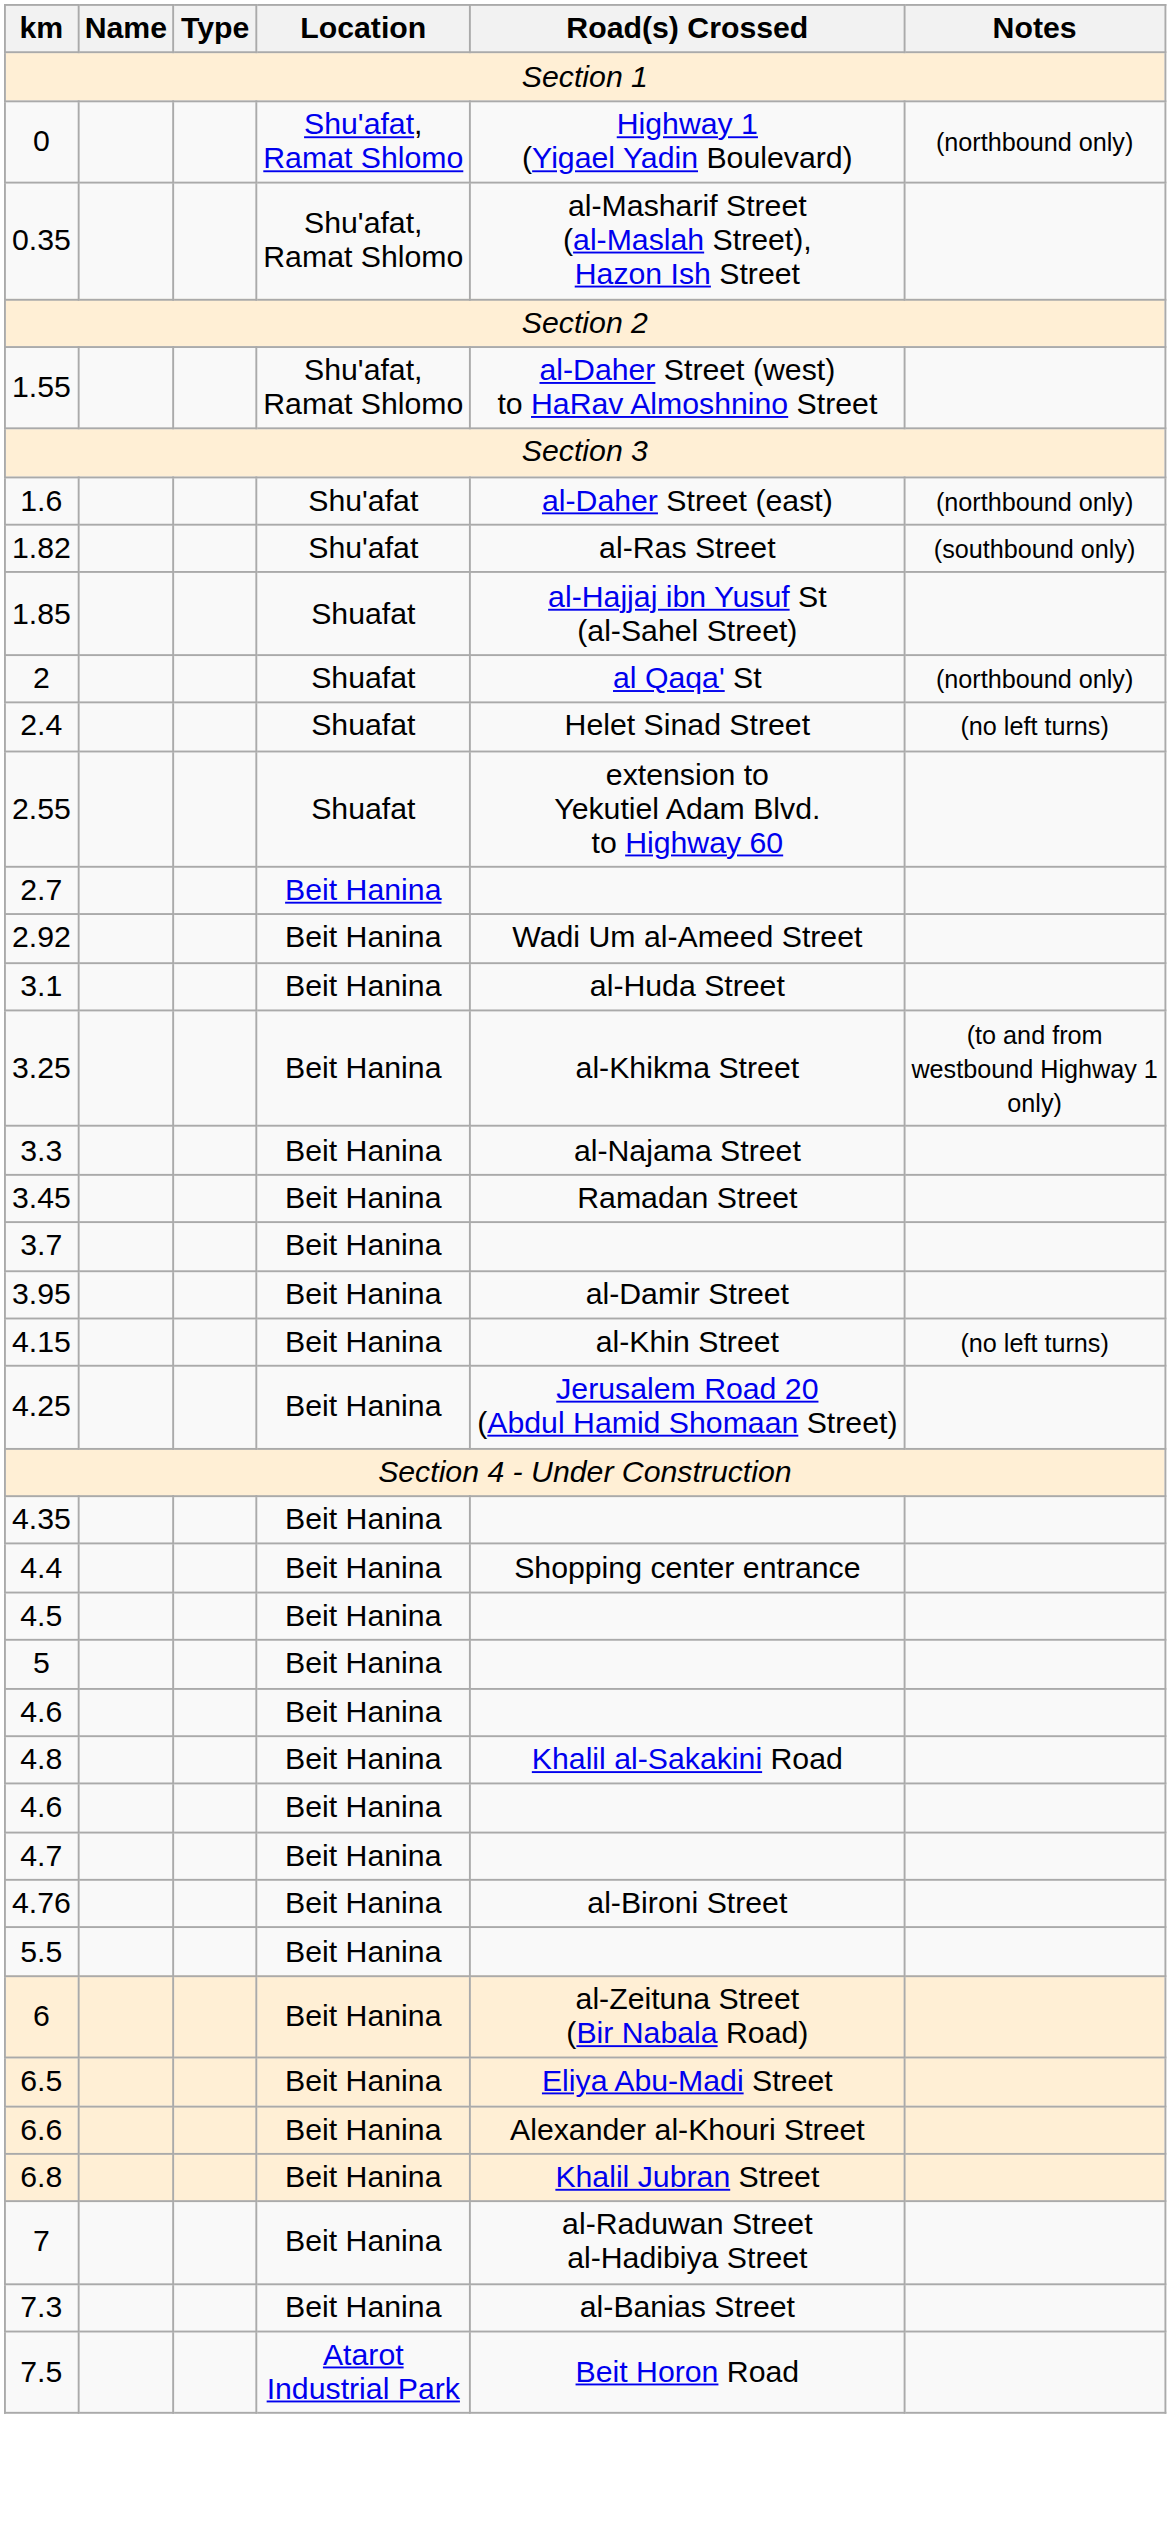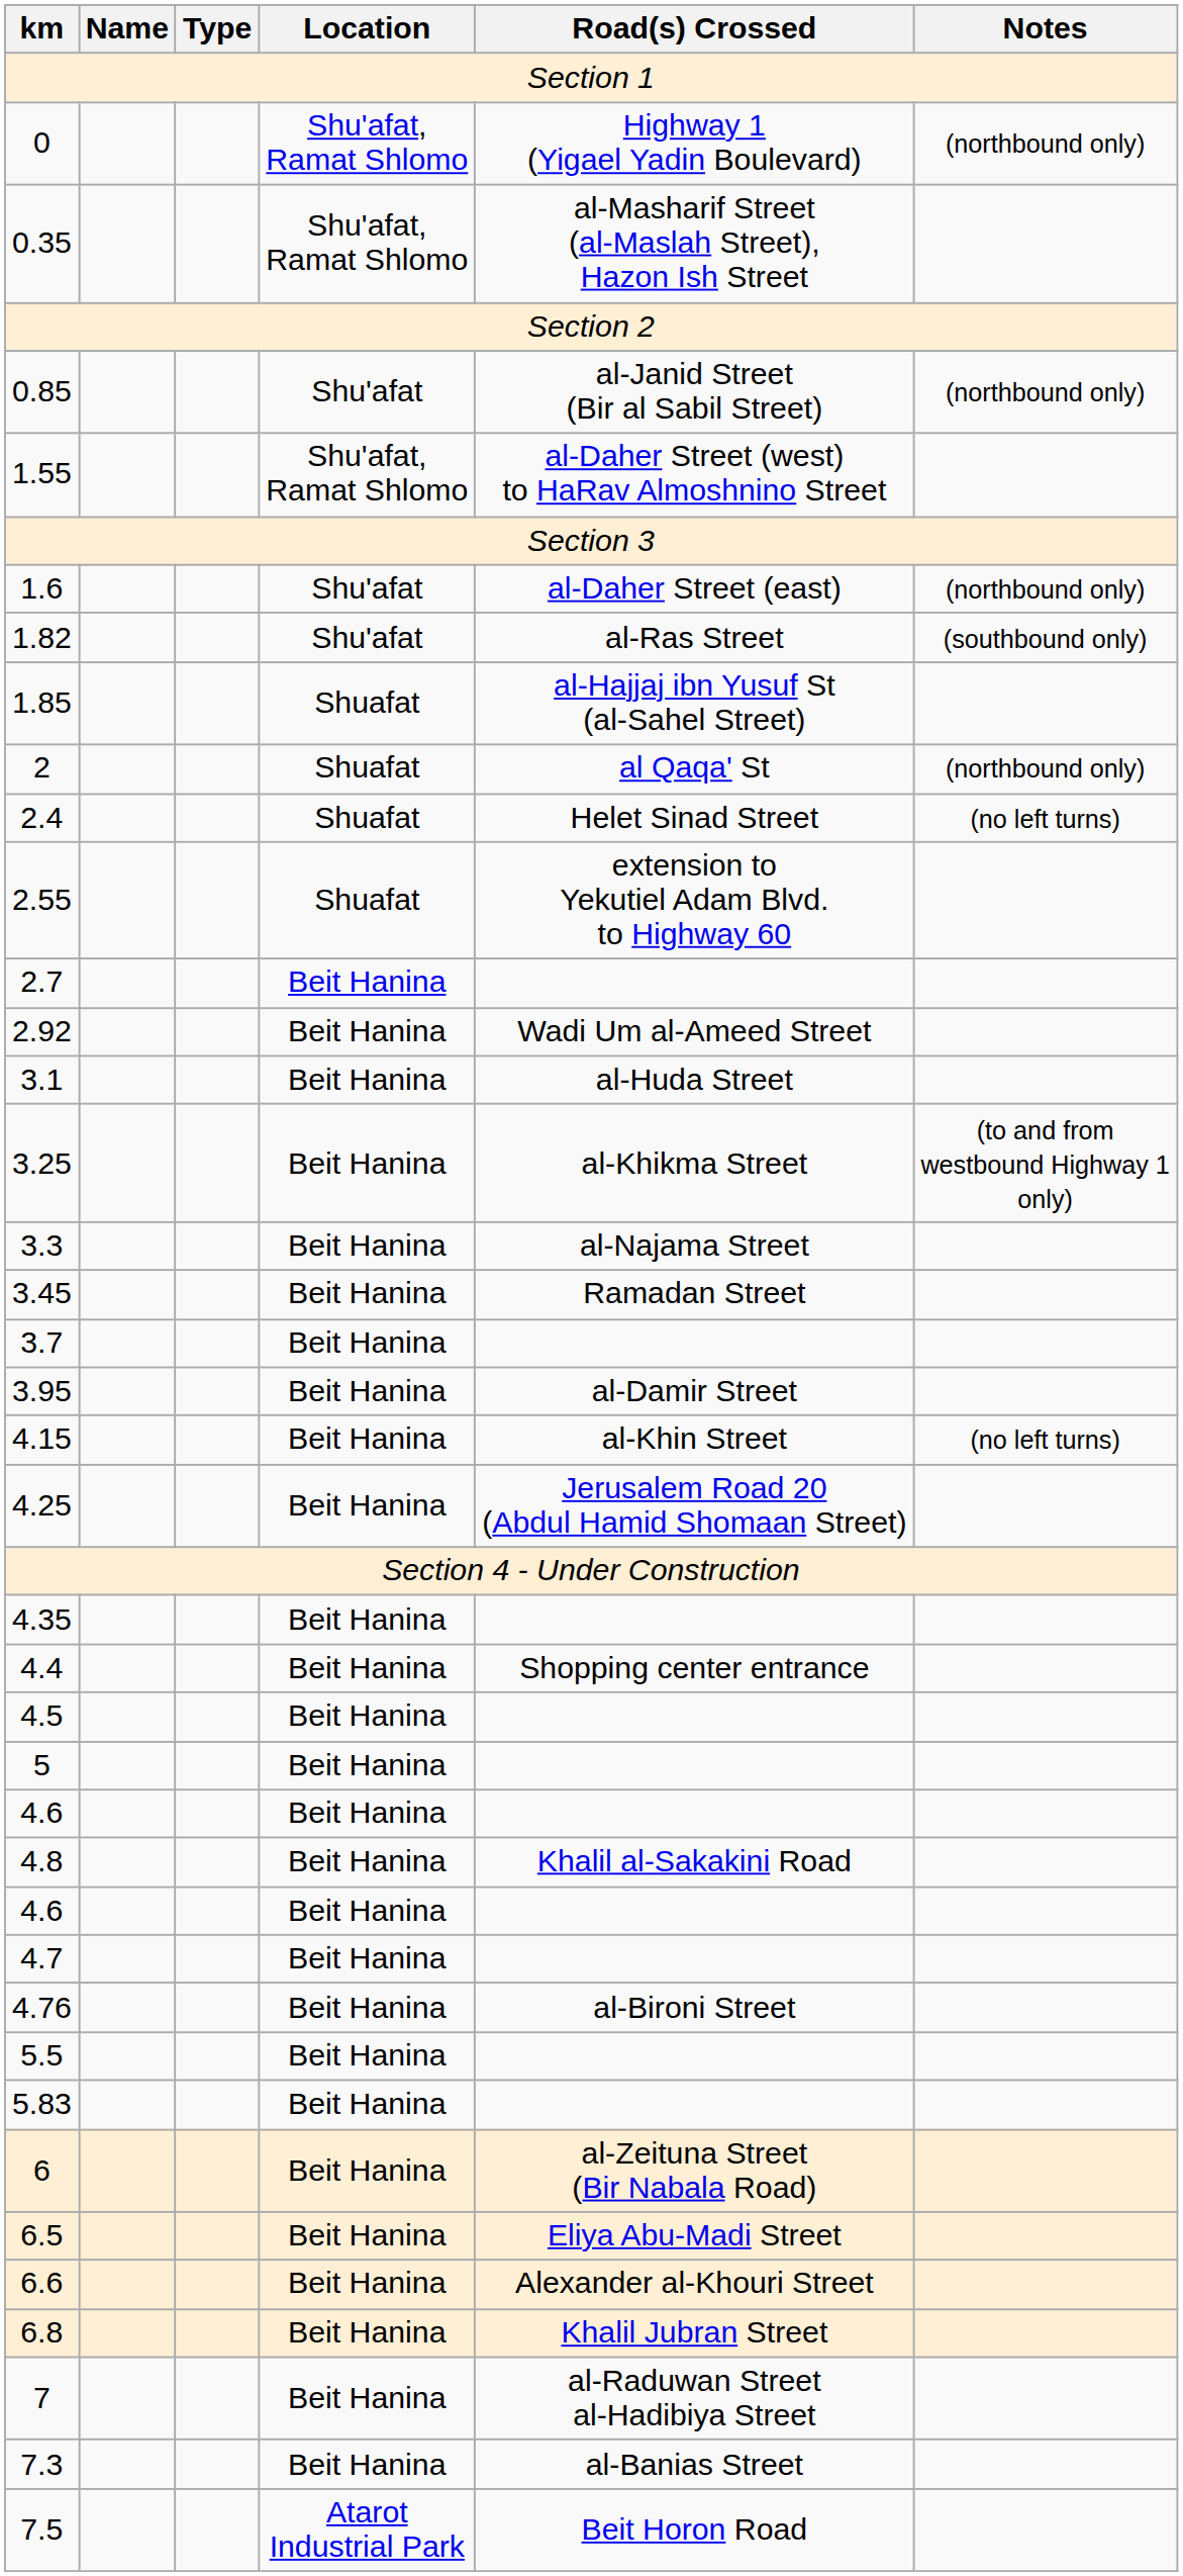+ row: 0.85 | Shu'afat | al-Janid Street (Bir al Sabil Street) | (northbound only)
+ row: 5.83 | Beit Hanina
